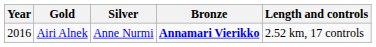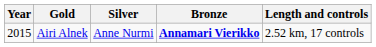Airi Alnek | Year: 2016 -> 2015
